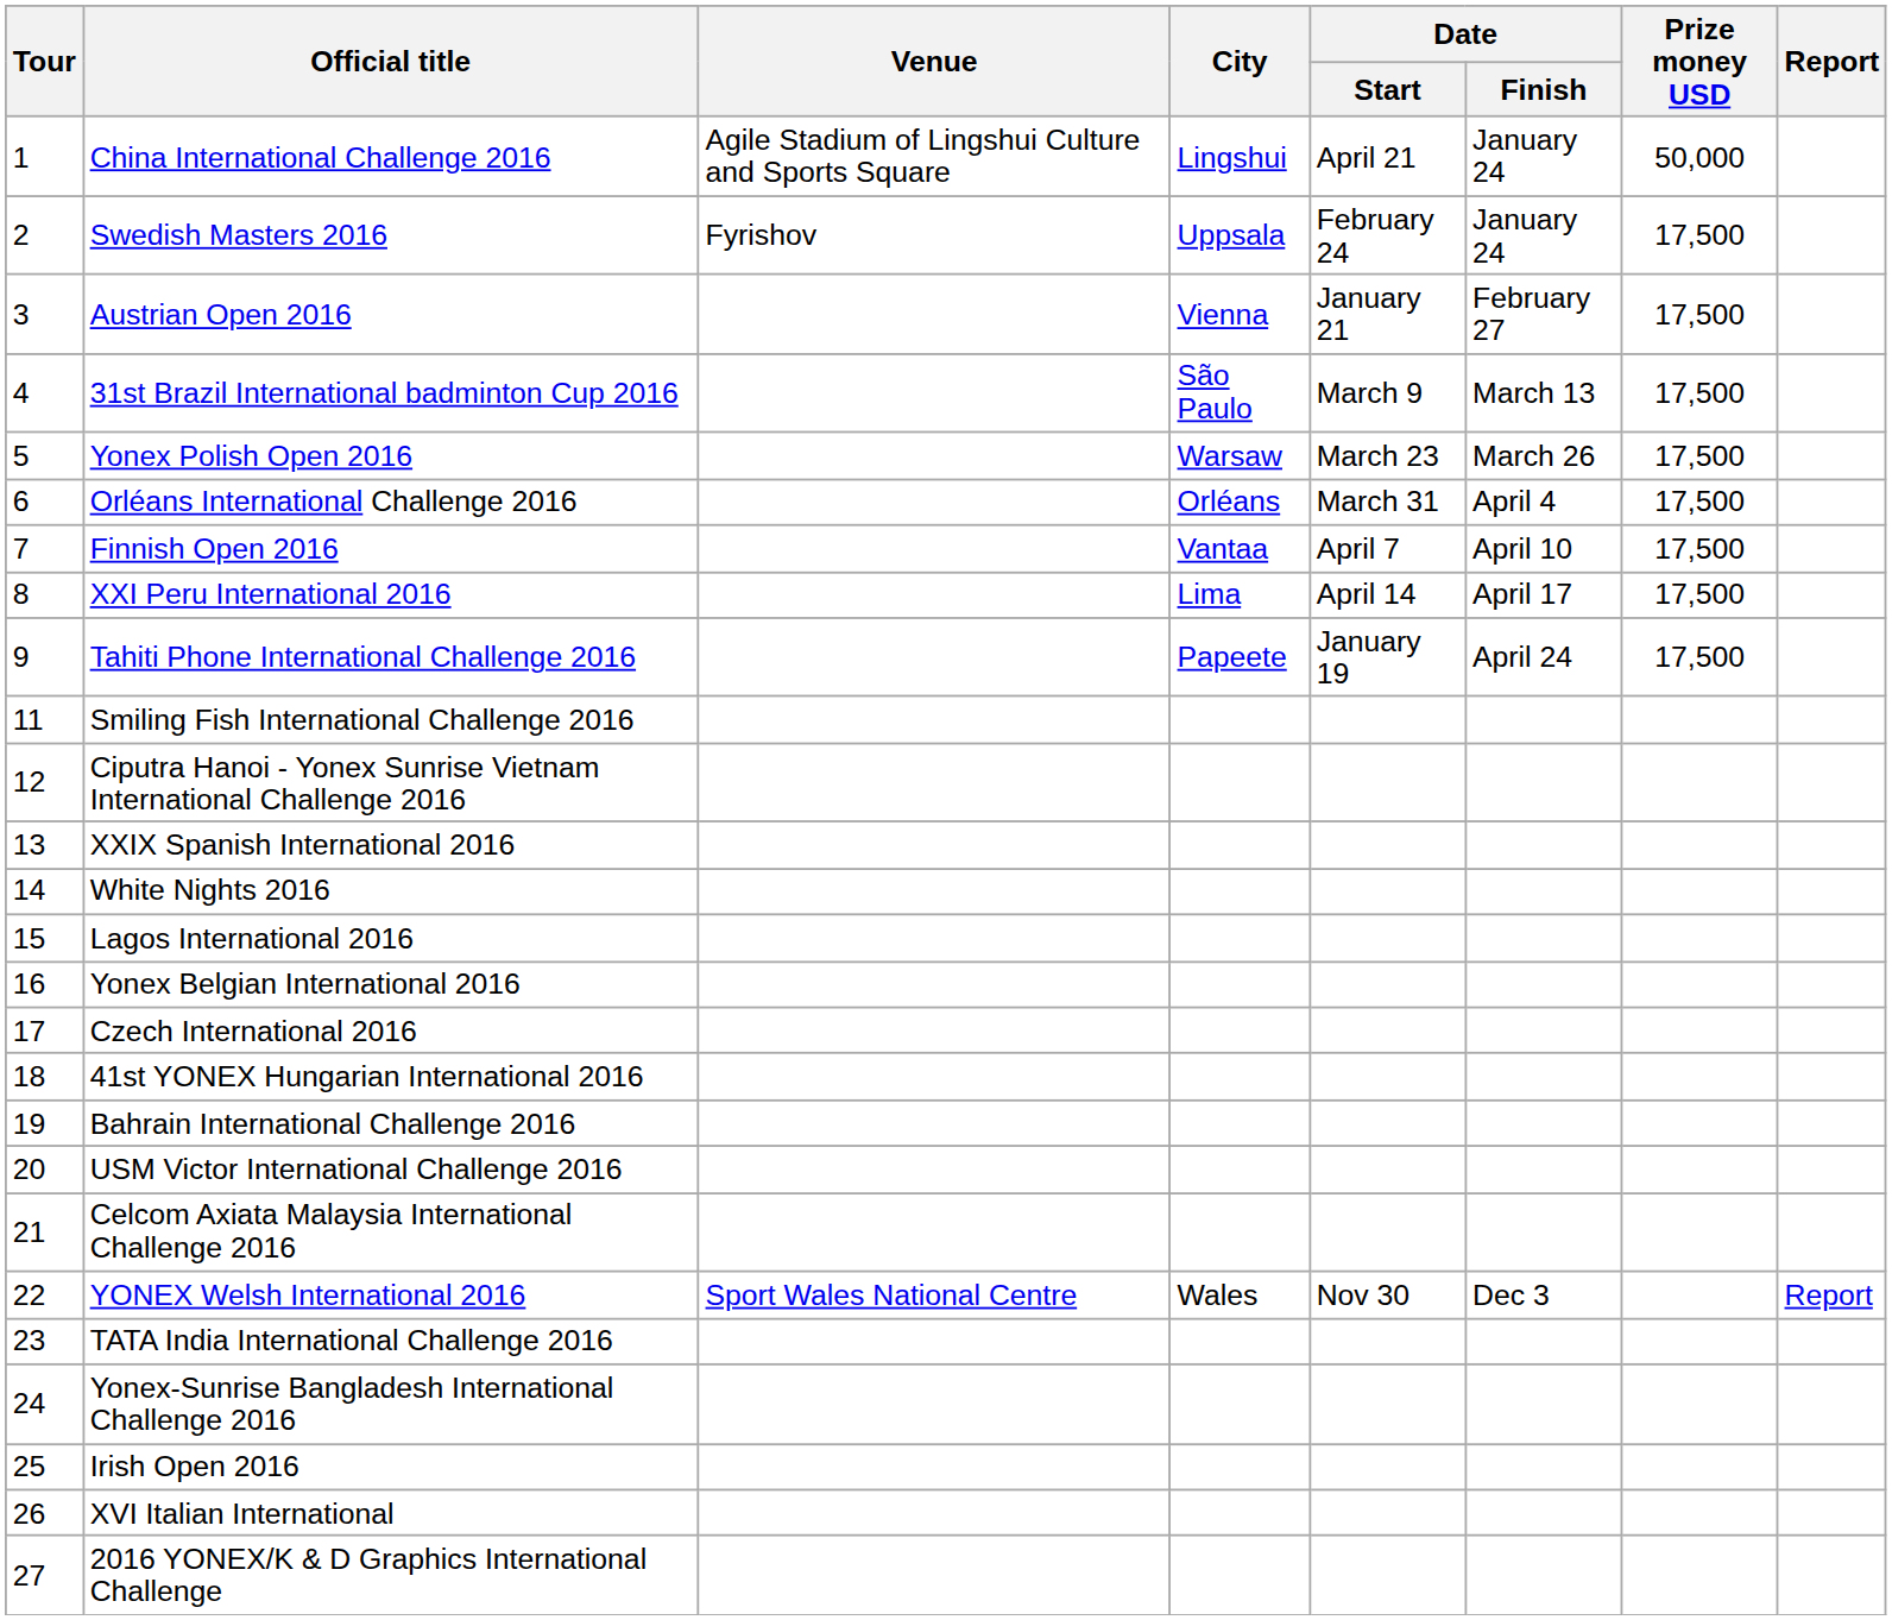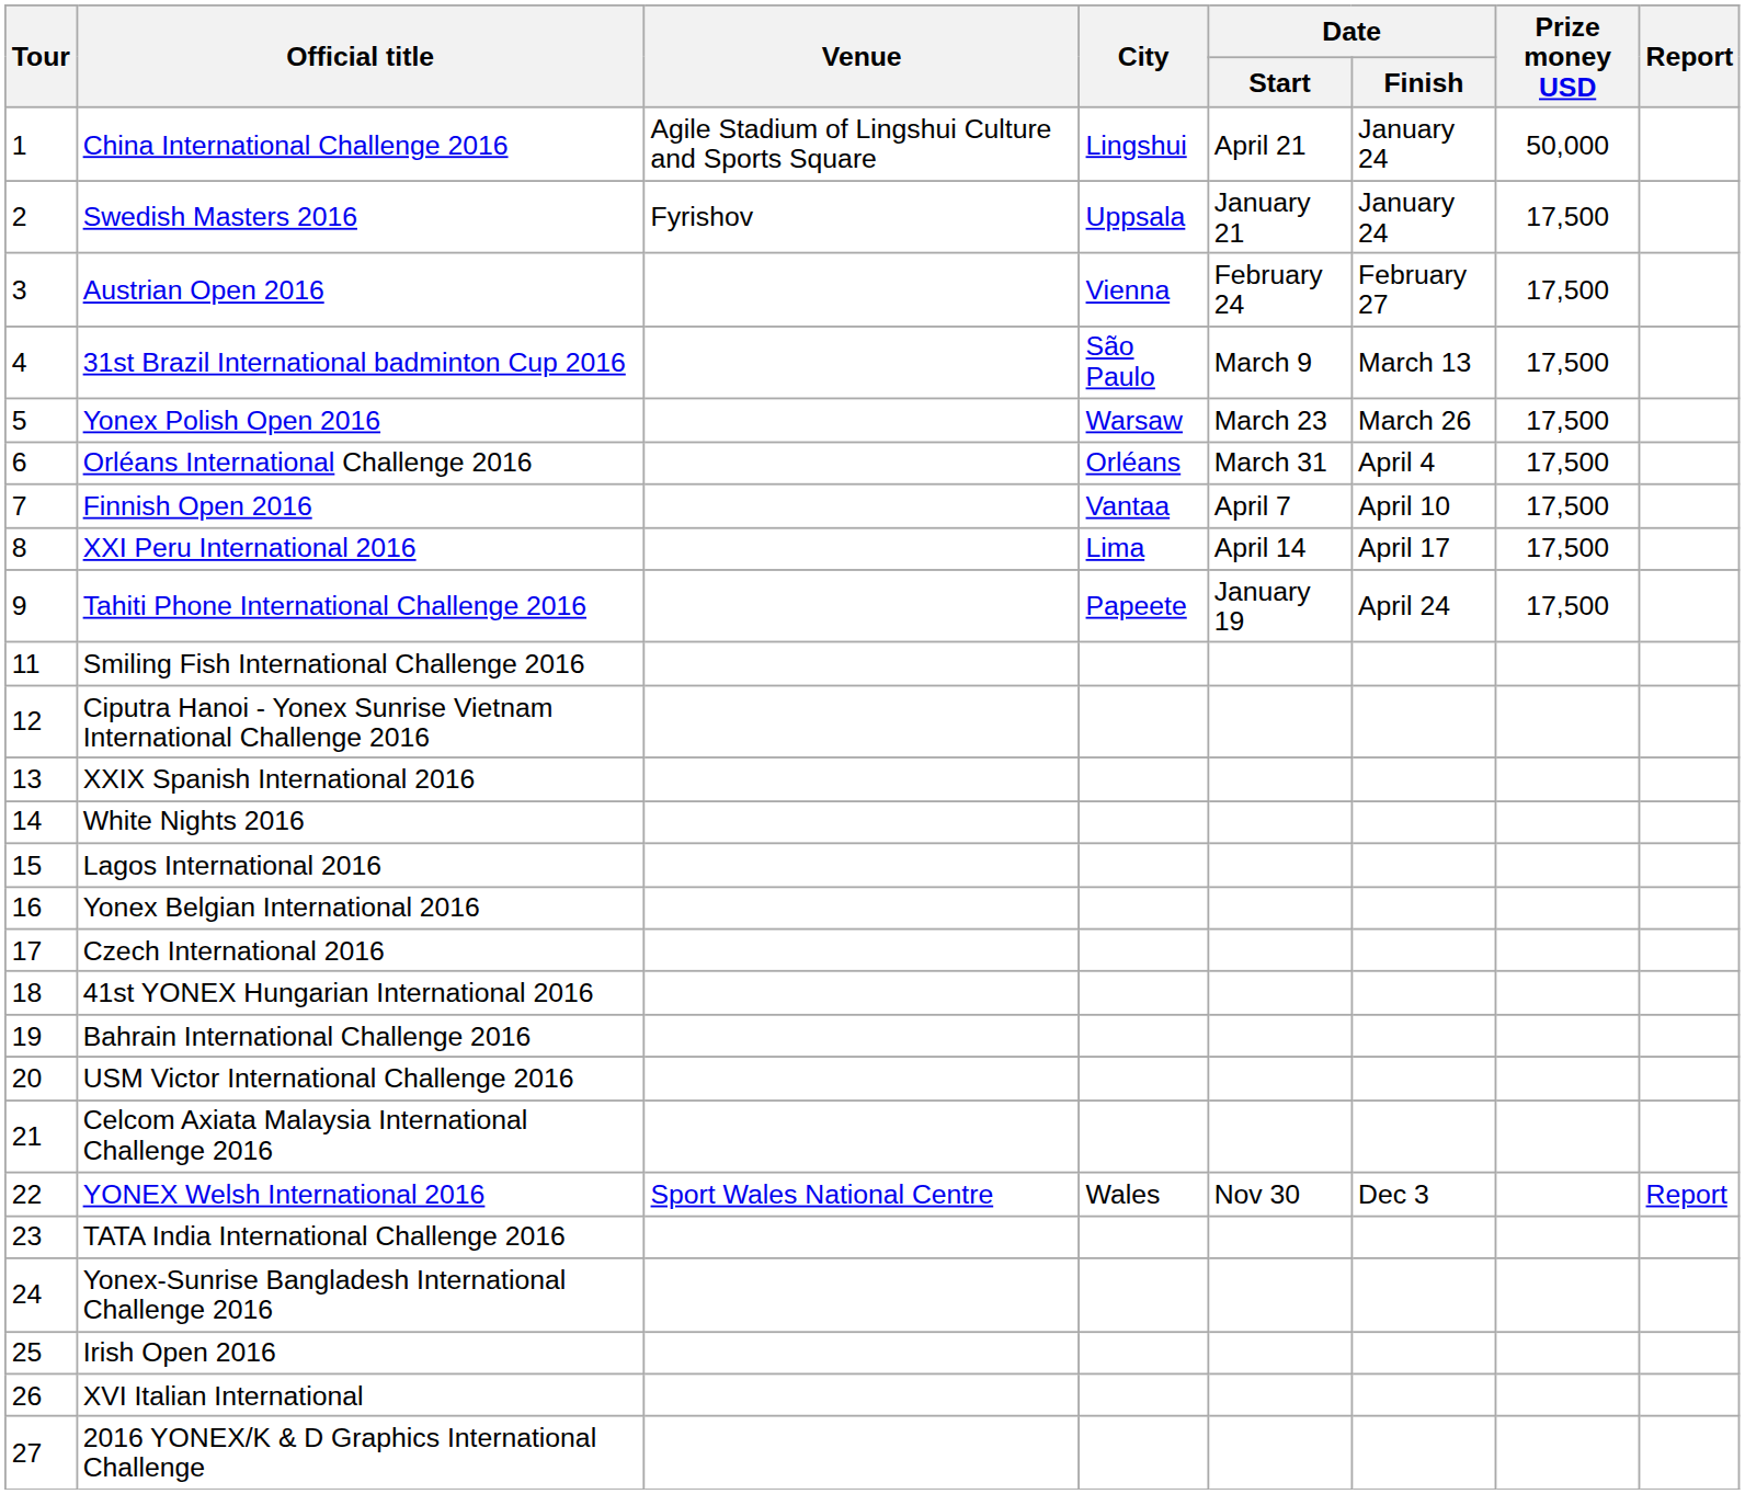Swedish Masters 2016 | Date / Start: February 24 -> January 21
Austrian Open 2016 | Date / Start: January 21 -> February 24
